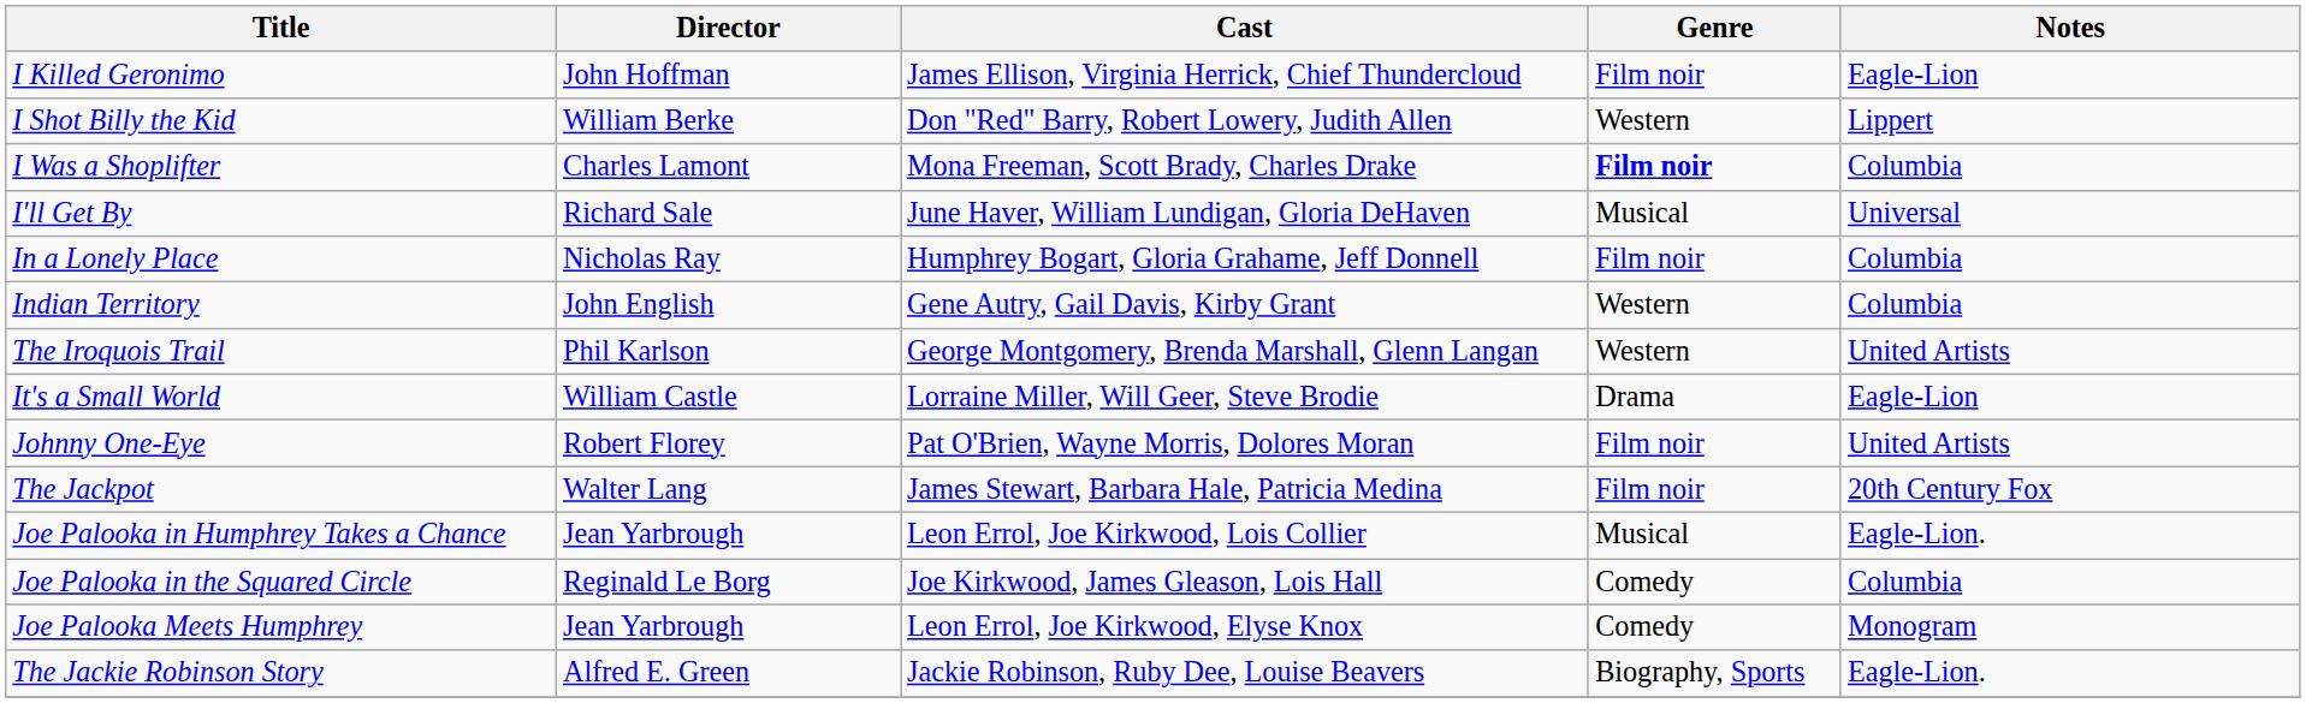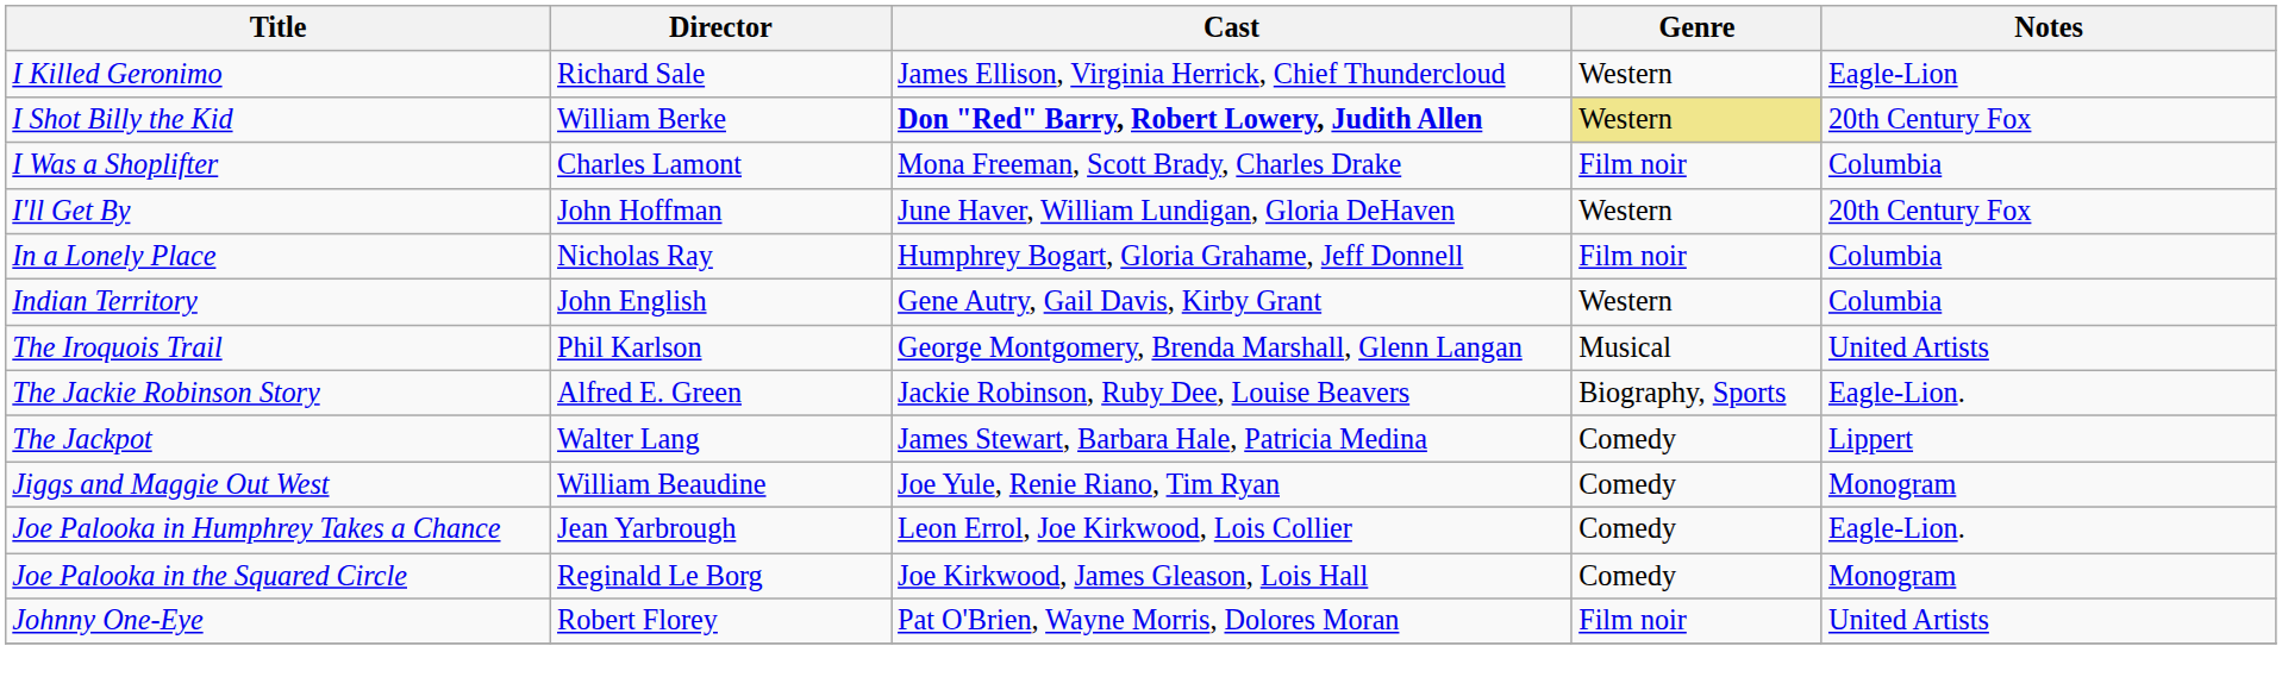I Killed Geronimo | Director: John Hoffman -> Richard Sale
I Killed Geronimo | Genre: Film noir -> Western
I Shot Billy the Kid | Cast: normal -> bold
I Shot Billy the Kid | Genre: no background -> khaki background
I Shot Billy the Kid | Notes: Lippert -> 20th Century Fox
I Was a Shoplifter | Genre: bold -> normal
I'll Get By | Director: Richard Sale -> John Hoffman
I'll Get By | Genre: Musical -> Western
I'll Get By | Notes: Universal -> 20th Century Fox
The Iroquois Trail | Genre: Western -> Musical
- row: It's a Small World | William Castle | Lorraine Miller, Will Geer, Steve Brodie | Drama | Eagle-Lion
rows swapped: The Jackie Robinson Story <-> Johnny One-Eye
The Jackpot | Genre: Film noir -> Comedy
The Jackpot | Notes: 20th Century Fox -> Lippert
+ row: Jiggs and Maggie Out West | William Beaudine | Joe Yule, Renie Riano, Tim Ryan | Comedy | Monogram
Joe Palooka in Humphrey Takes a Chance | Genre: Musical -> Comedy
Joe Palooka in the Squared Circle | Notes: Columbia -> Monogram
- row: Joe Palooka Meets Humphrey | Jean Yarbrough | Leon Errol, Joe Kirkwood, Elyse Knox | Comedy | Monogram
